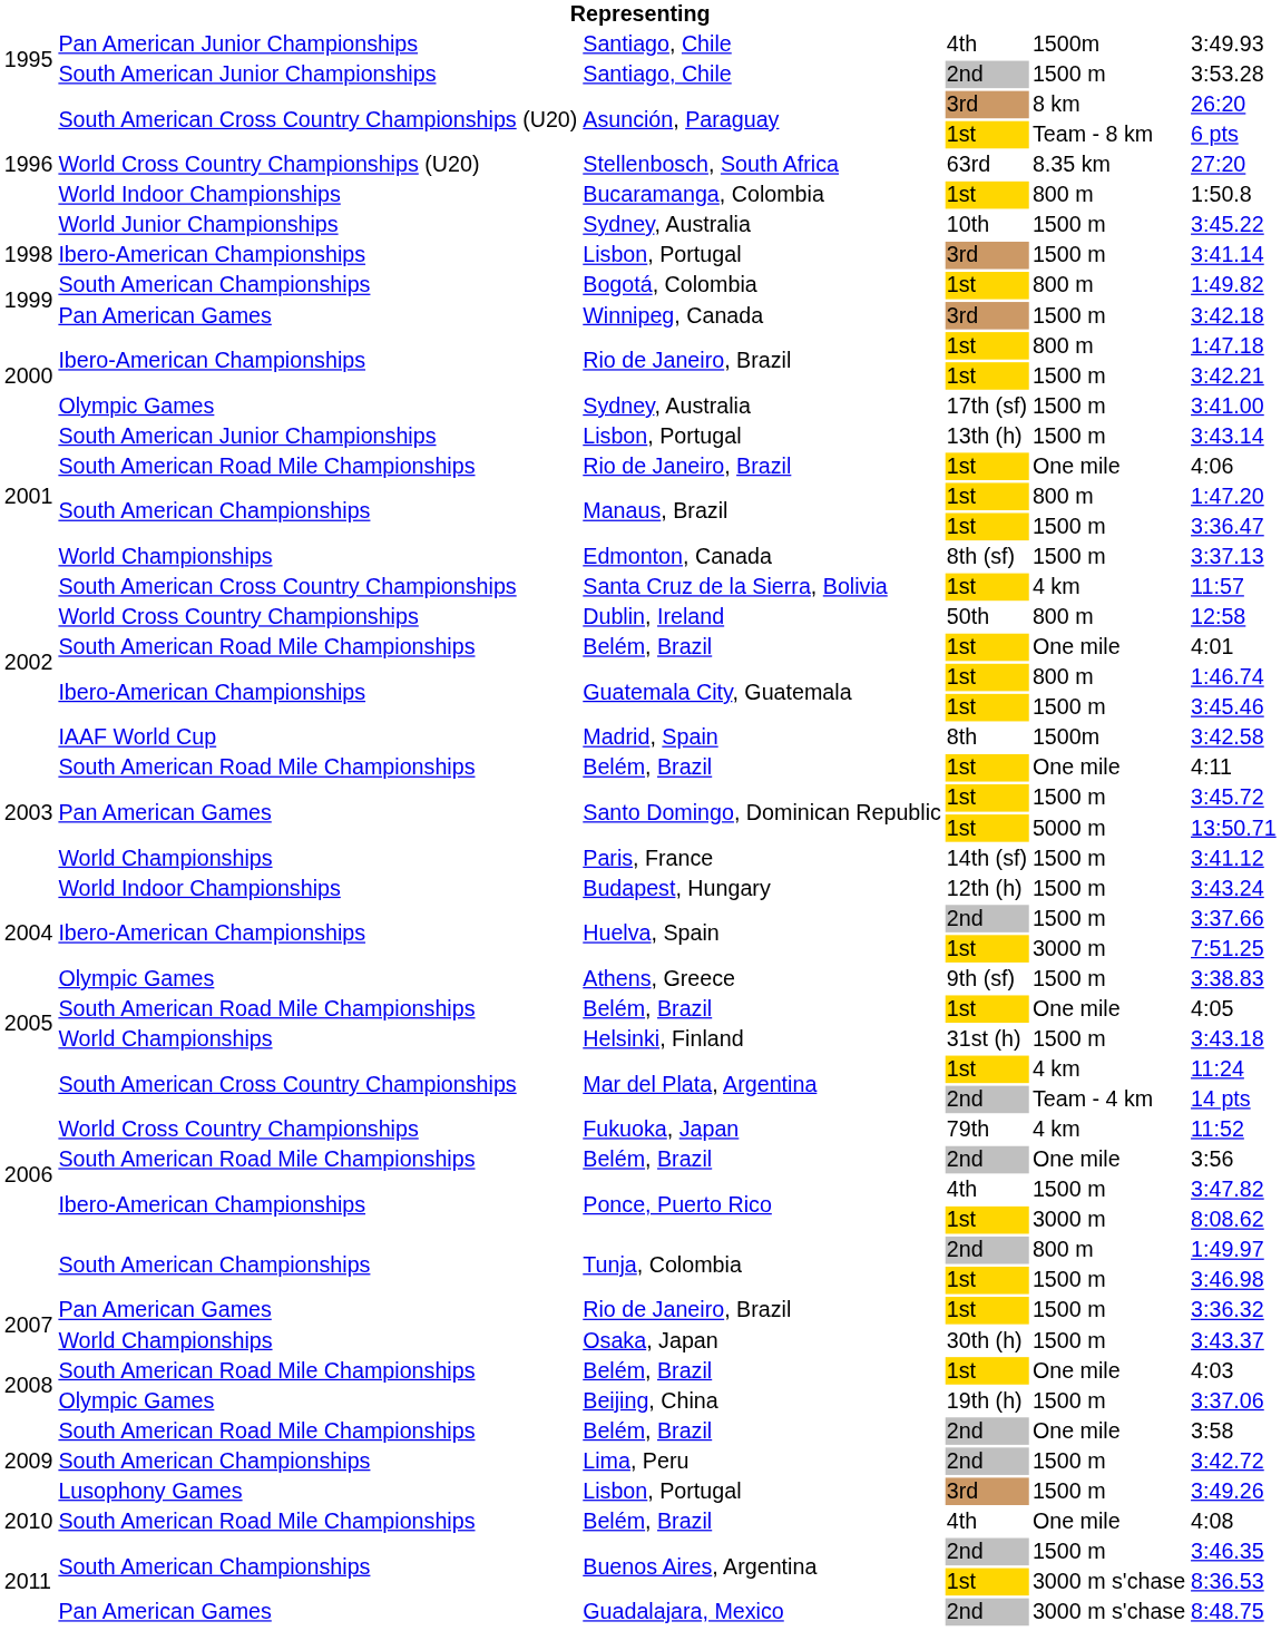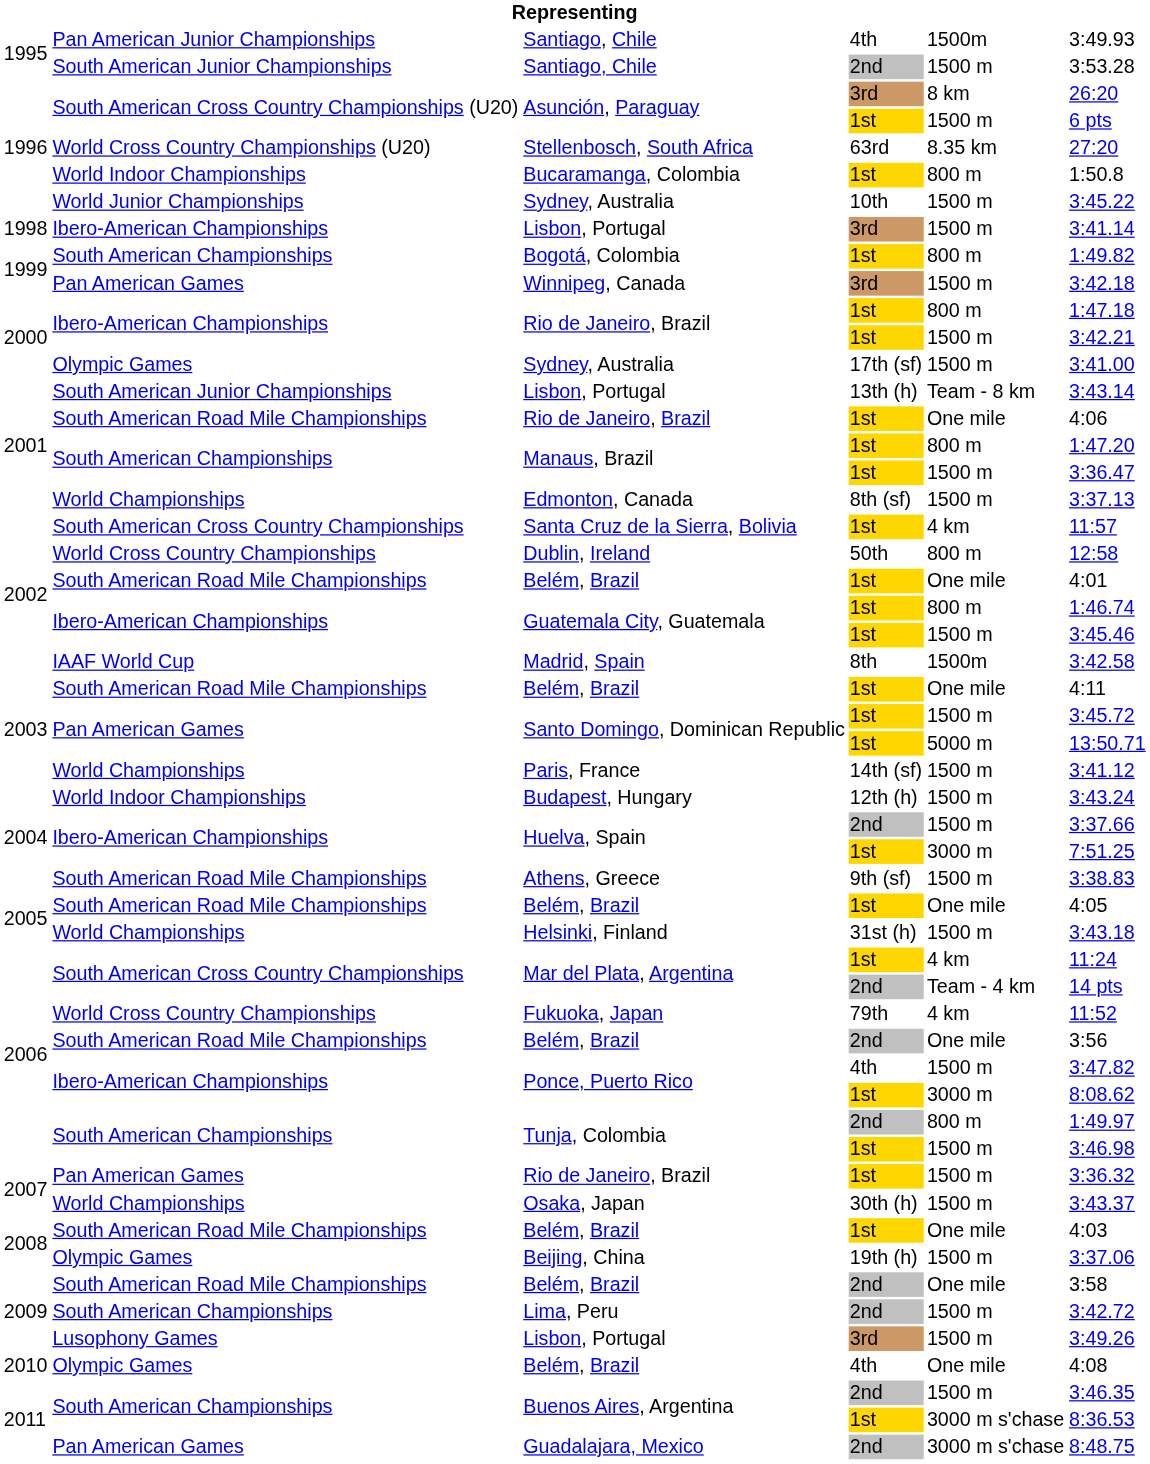Asunción, Paraguay / 1st | column 5: Team - 8 km -> 1500 m
Lisbon, Portugal / 13th (h) | column 5: 1500 m -> Team - 8 km
Athens, Greece | column 2: Olympic Games -> South American Road Mile Championships
Belém, Brazil / 4th | column 2: South American Road Mile Championships -> Olympic Games
